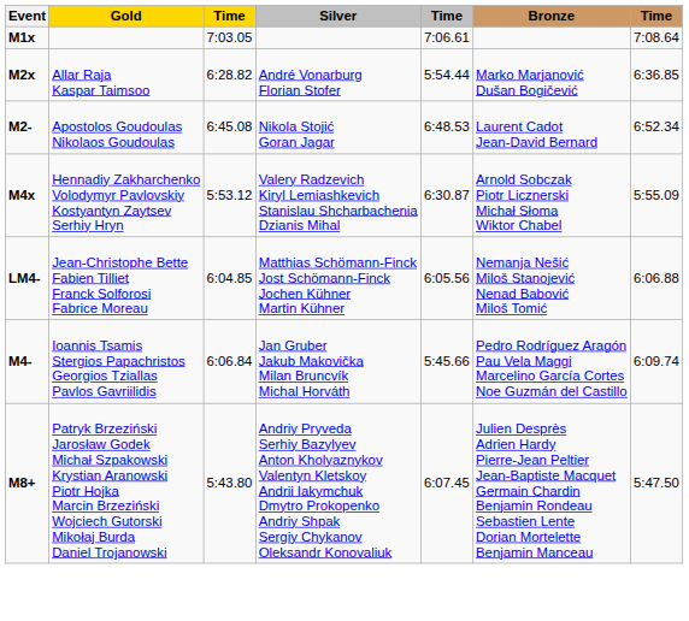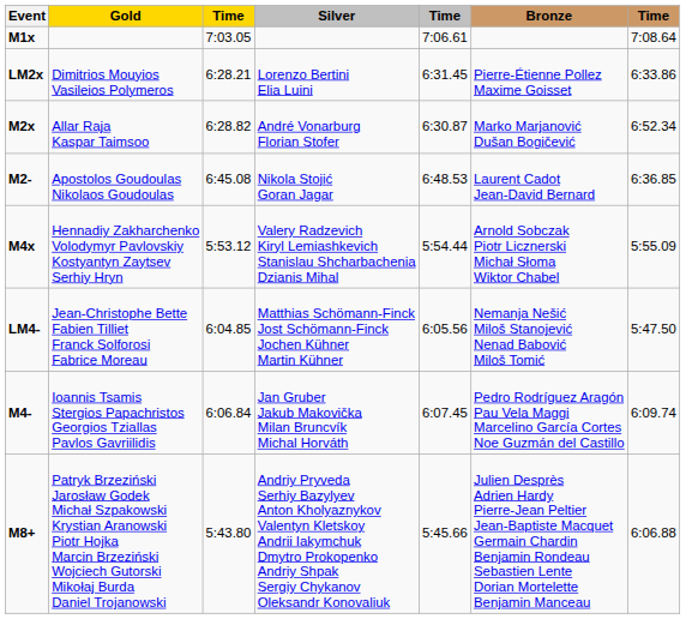+ row: LM2x | Dimitrios Mouyios Vasileios Polymeros | 6:28.21 | Lorenzo Bertini Elia Luini | 6:31.45 | Pierre-Étienne Pollez Maxime Goisset | 6:33.86
M2x | column 5: 5:54.44 -> 6:30.87
M2x | column 7: 6:36.85 -> 6:52.34
M2- | column 7: 6:52.34 -> 6:36.85
M4x | column 5: 6:30.87 -> 5:54.44
LM4- | column 7: 6:06.88 -> 5:47.50
M4- | column 5: 5:45.66 -> 6:07.45
M8+ | column 5: 6:07.45 -> 5:45.66
M8+ | column 7: 5:47.50 -> 6:06.88
